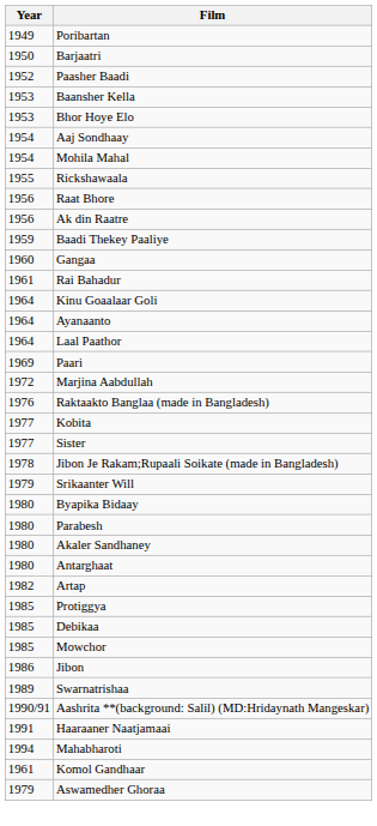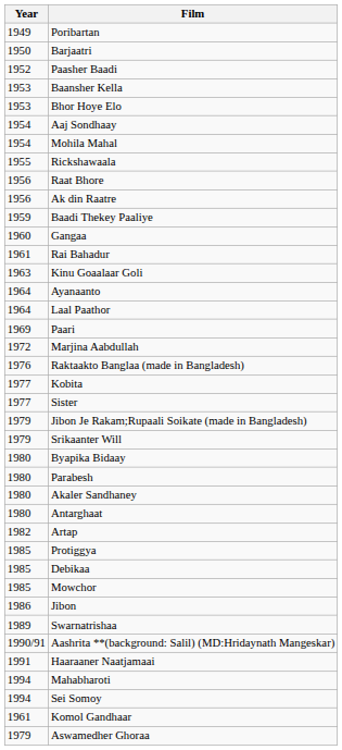Kinu Goaalaar Goli | Year: 1964 -> 1963
Jibon Je Rakam;Rupaali Soikate (made in Bangladesh) | Year: 1978 -> 1979
+ row: 1994 | Sei Somoy
